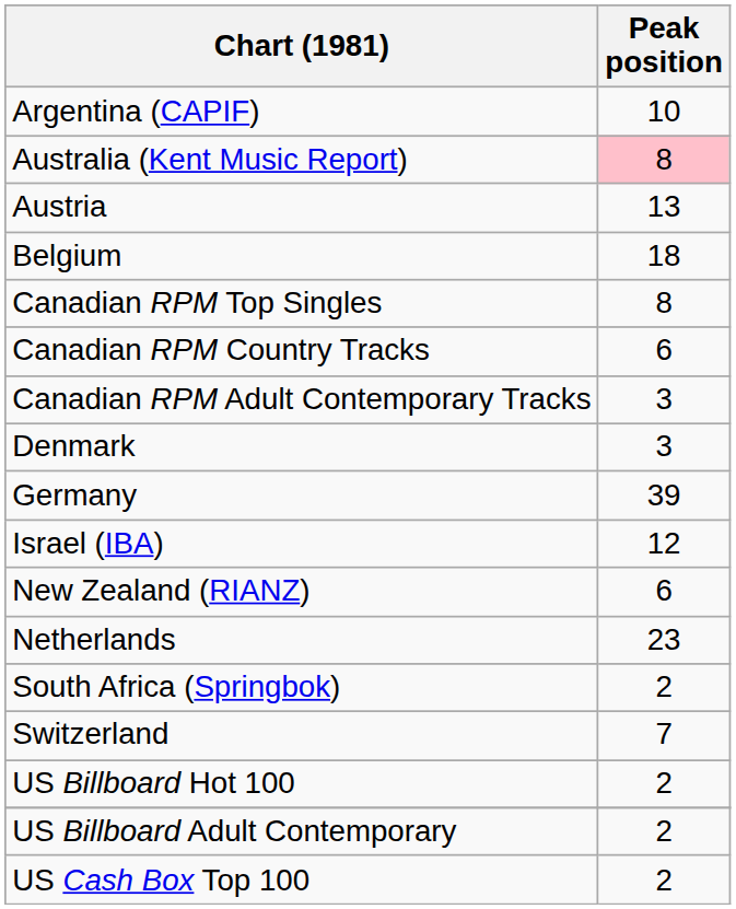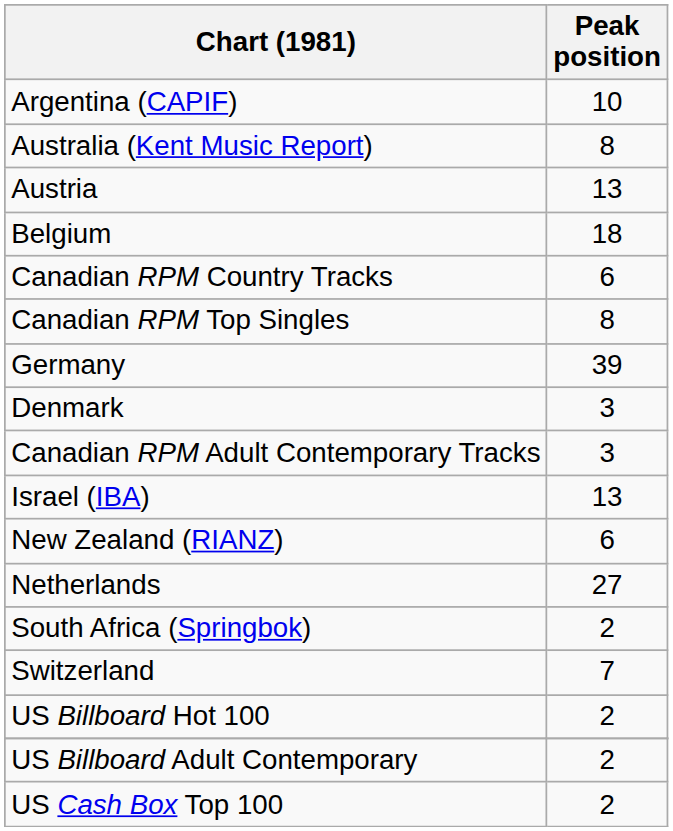Australia (Kent Music Report) | Peak position: pink background -> no background
rows swapped: Canadian RPM Top Singles <-> Canadian RPM Country Tracks
rows swapped: Canadian RPM Adult Contemporary Tracks <-> Germany
Israel (IBA) | Peak position: 12 -> 13
Netherlands | Peak position: 23 -> 27
